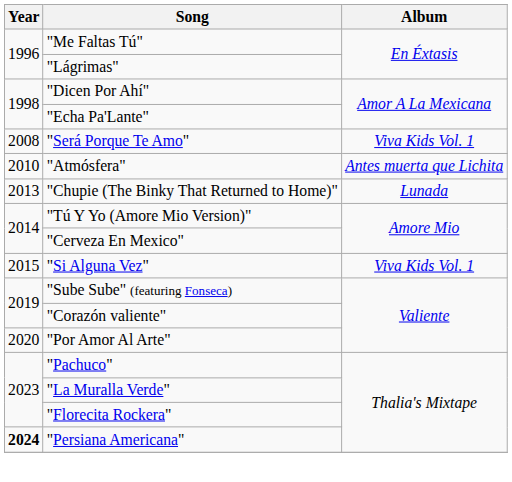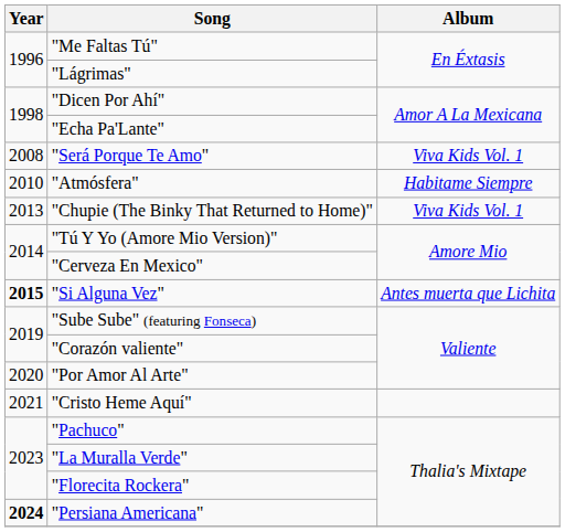"Atmósfera" | Album: Antes muerta que Lichita -> Habitame Siempre
"Chupie (The Binky That Returned to Home)" | Album: Lunada -> Viva Kids Vol. 1
"Si Alguna Vez" | Year: normal -> bold
"Si Alguna Vez" | Album: Viva Kids Vol. 1 -> Antes muerta que Lichita
+ row: 2021 | "Cristo Heme Aquí"
